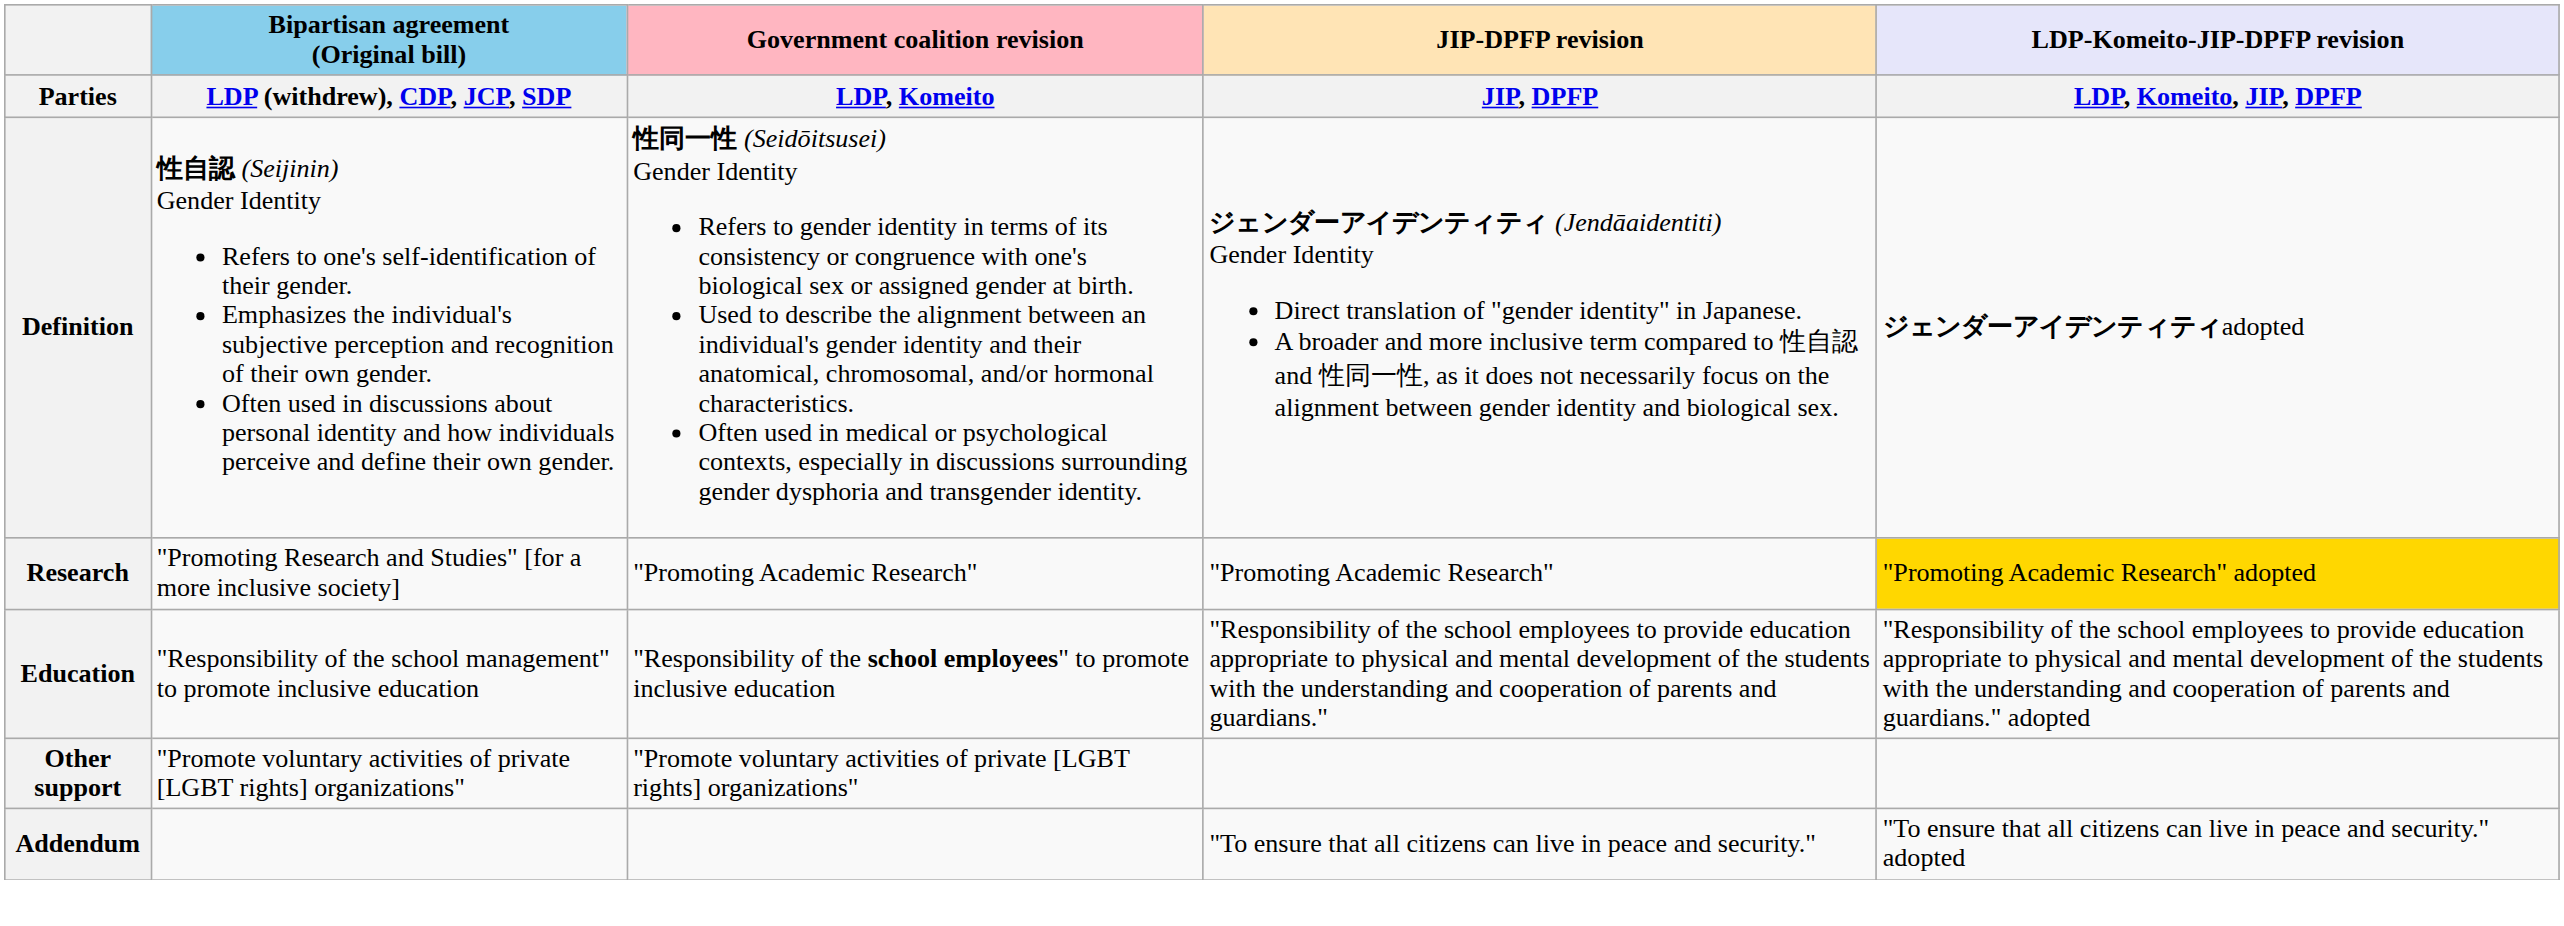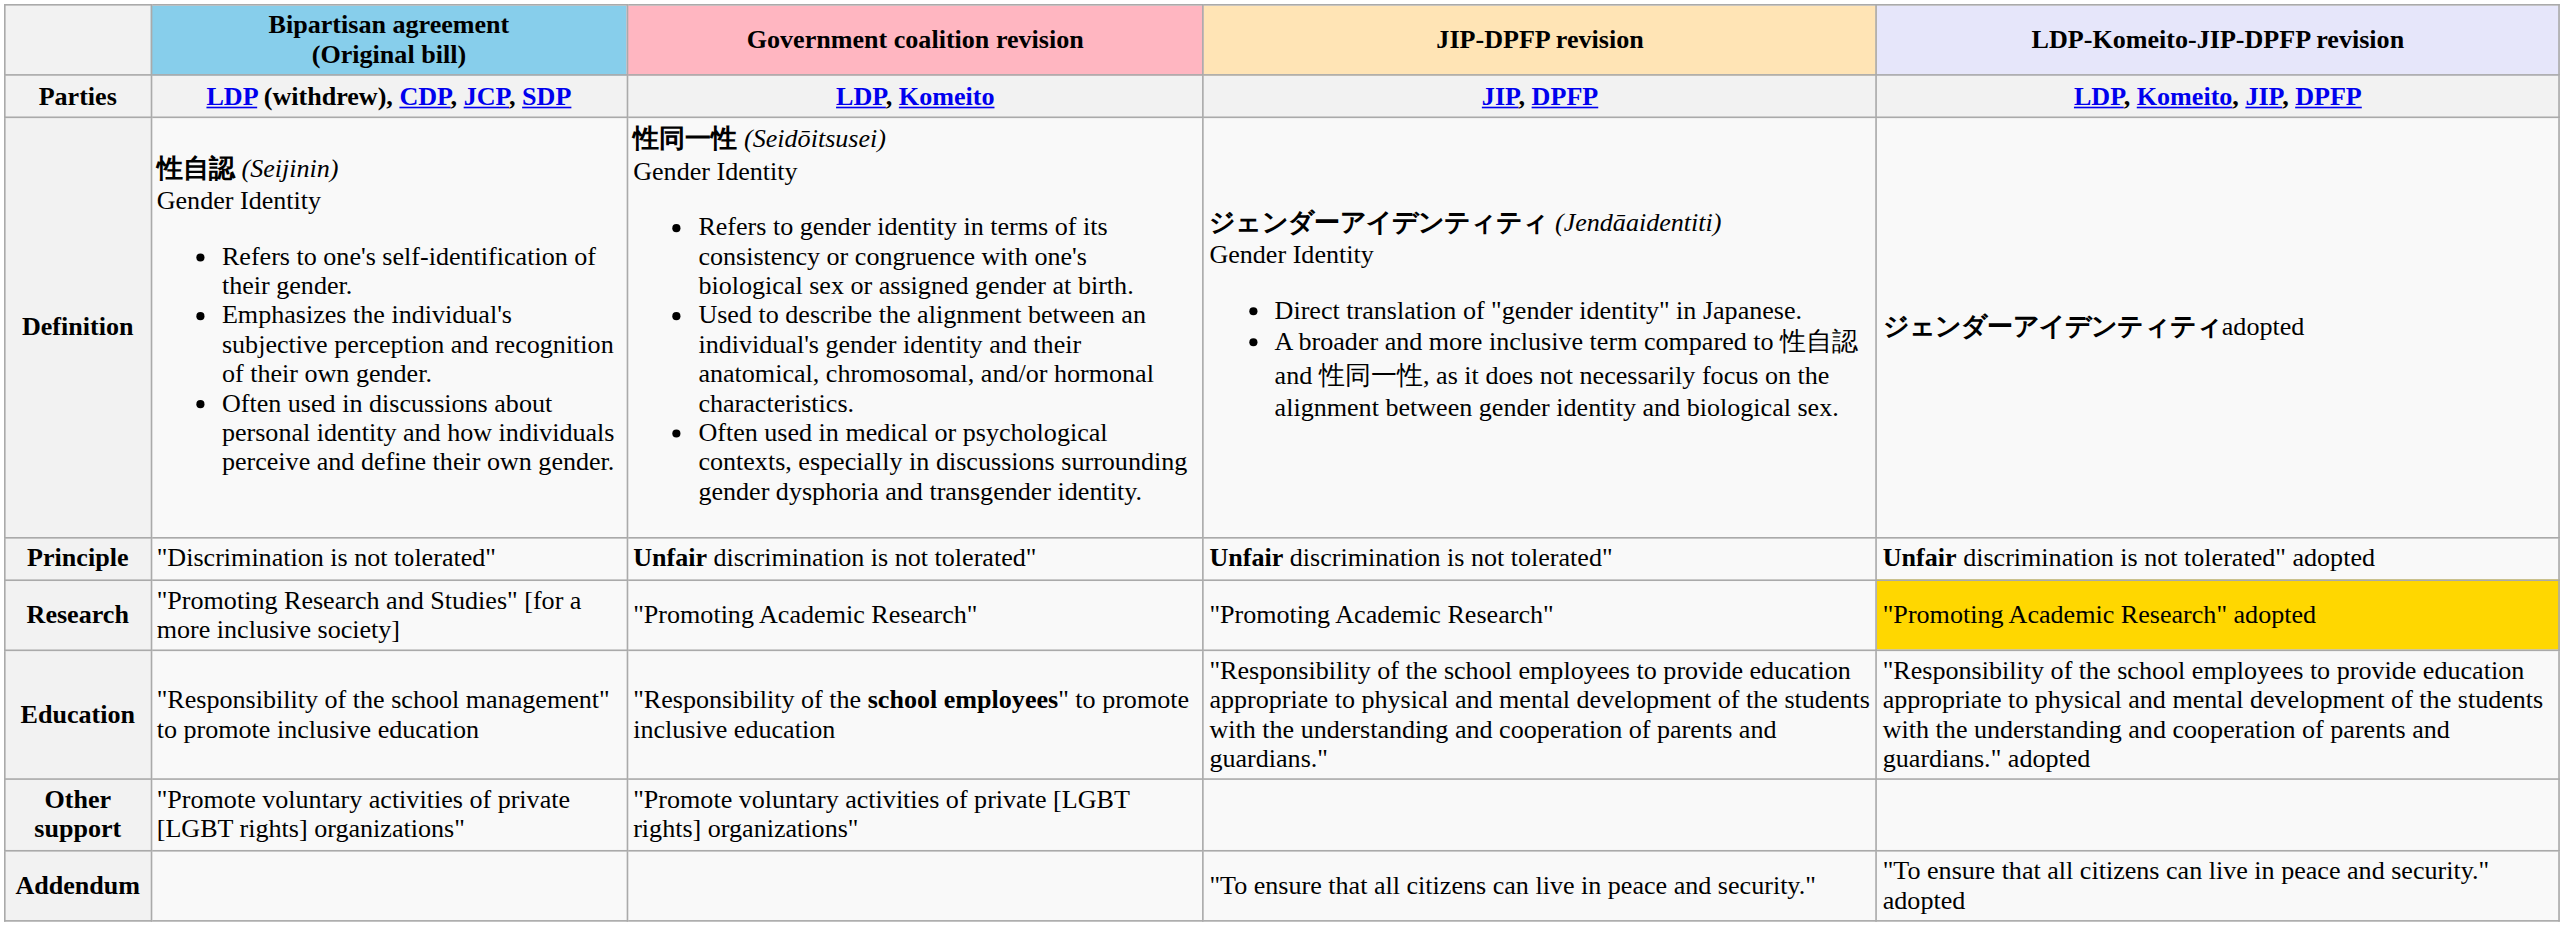+ row: Principle | "Discrimination is not tolerated" | Unfair discrimination is not tolerated" | Unfair discrimination is not tolerated" | Unfair discrimination is not tolerated" adopted
